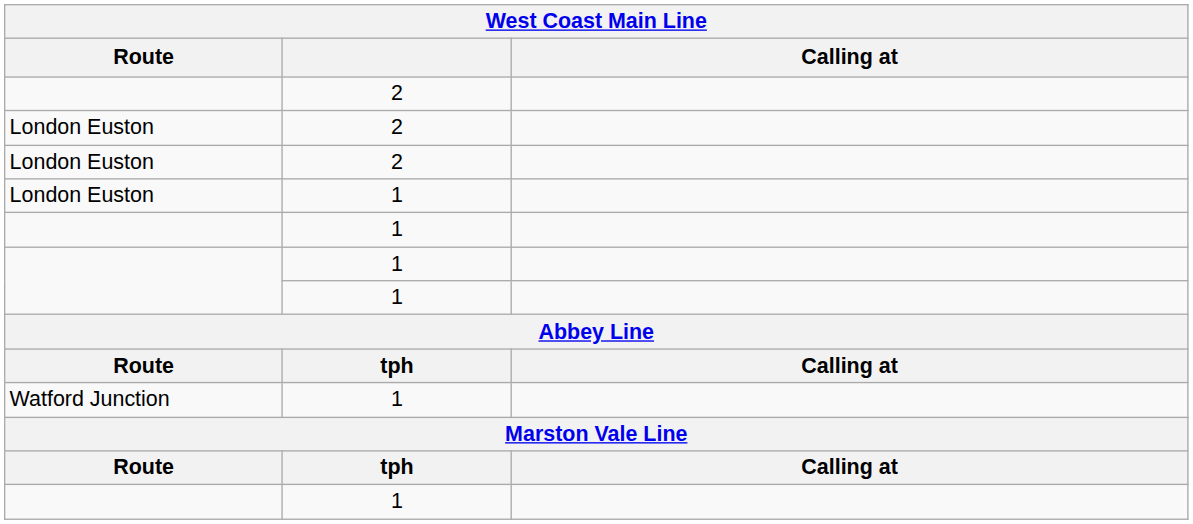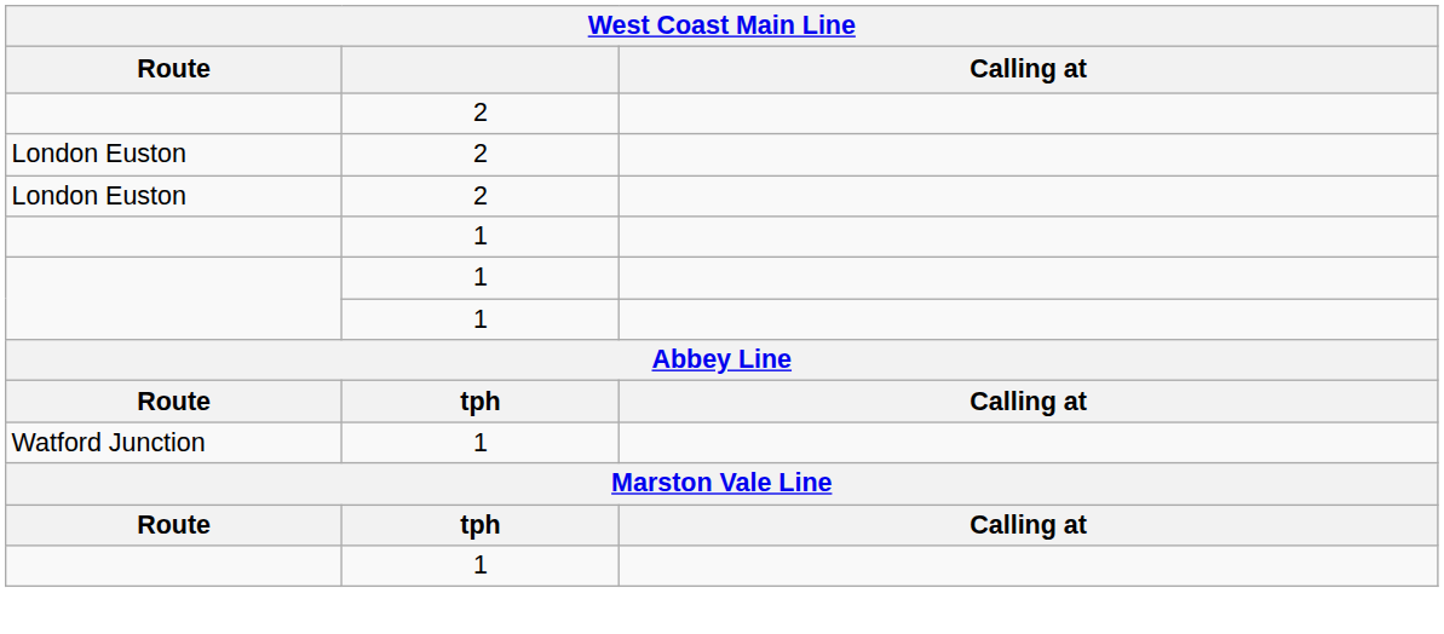- row: London Euston | 1
